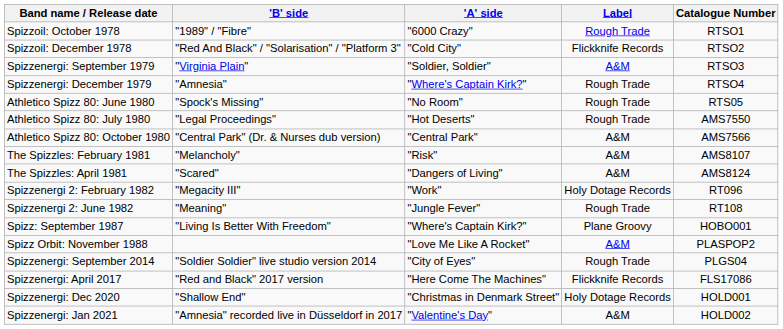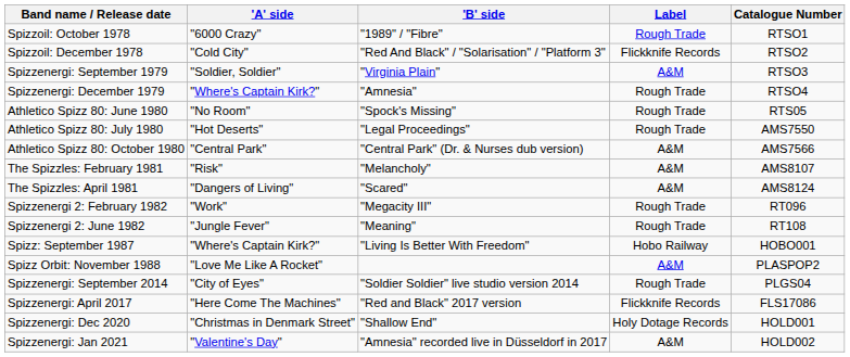columns swapped: 'A' side <-> 'B' side
Spizzenergi 2: February 1982 | Label: Holy Dotage Records -> Rough Trade
Spizz: September 1987 | Label: Plane Groovy -> Hobo Railway
